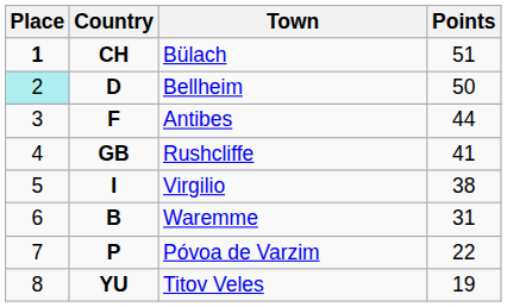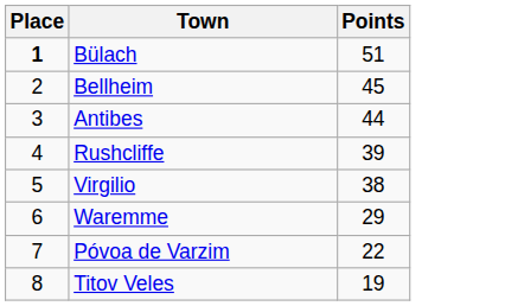- column: Country | CH | D | F | GB | I | B | P | YU
Bellheim | Place: paleturquoise background -> no background
Bellheim | Points: 50 -> 45
Rushcliffe | Points: 41 -> 39
Waremme | Points: 31 -> 29
